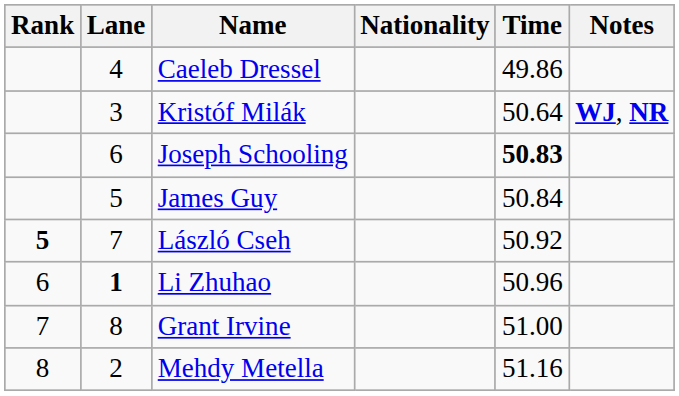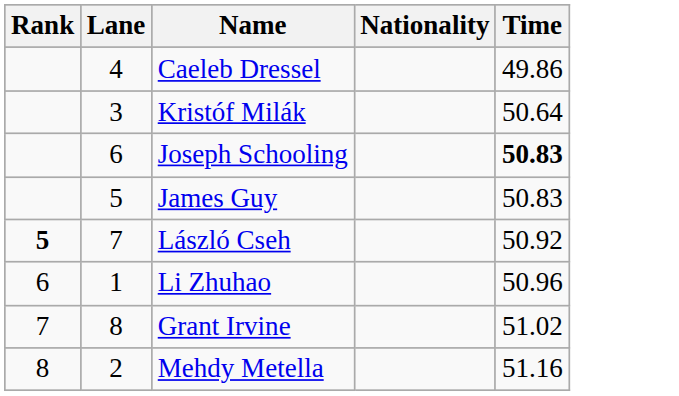- column: Notes | WJ, NR
James Guy | Time: 50.84 -> 50.83
Li Zhuhao | Lane: bold -> normal
Grant Irvine | Time: 51.00 -> 51.02
